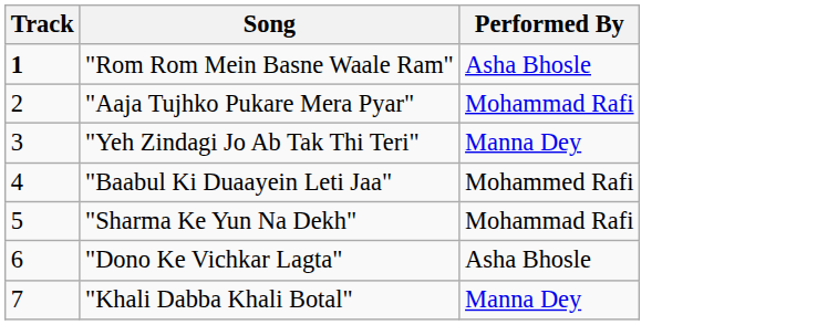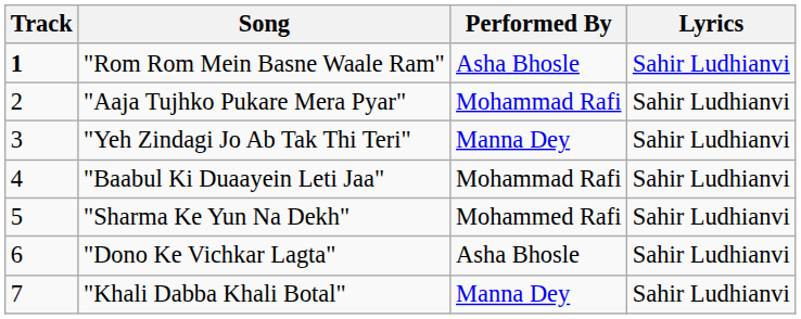+ column: Lyrics | Sahir Ludhianvi | Sahir Ludhianvi | Sahir Ludhianvi | Sahir Ludhianvi | Sahir Ludhianvi | Sahir Ludhianvi | Sahir Ludhianvi
"Baabul Ki Duaayein Leti Jaa" | Performed By: Mohammed Rafi -> Mohammad Rafi
"Sharma Ke Yun Na Dekh" | Performed By: Mohammad Rafi -> Mohammed Rafi
